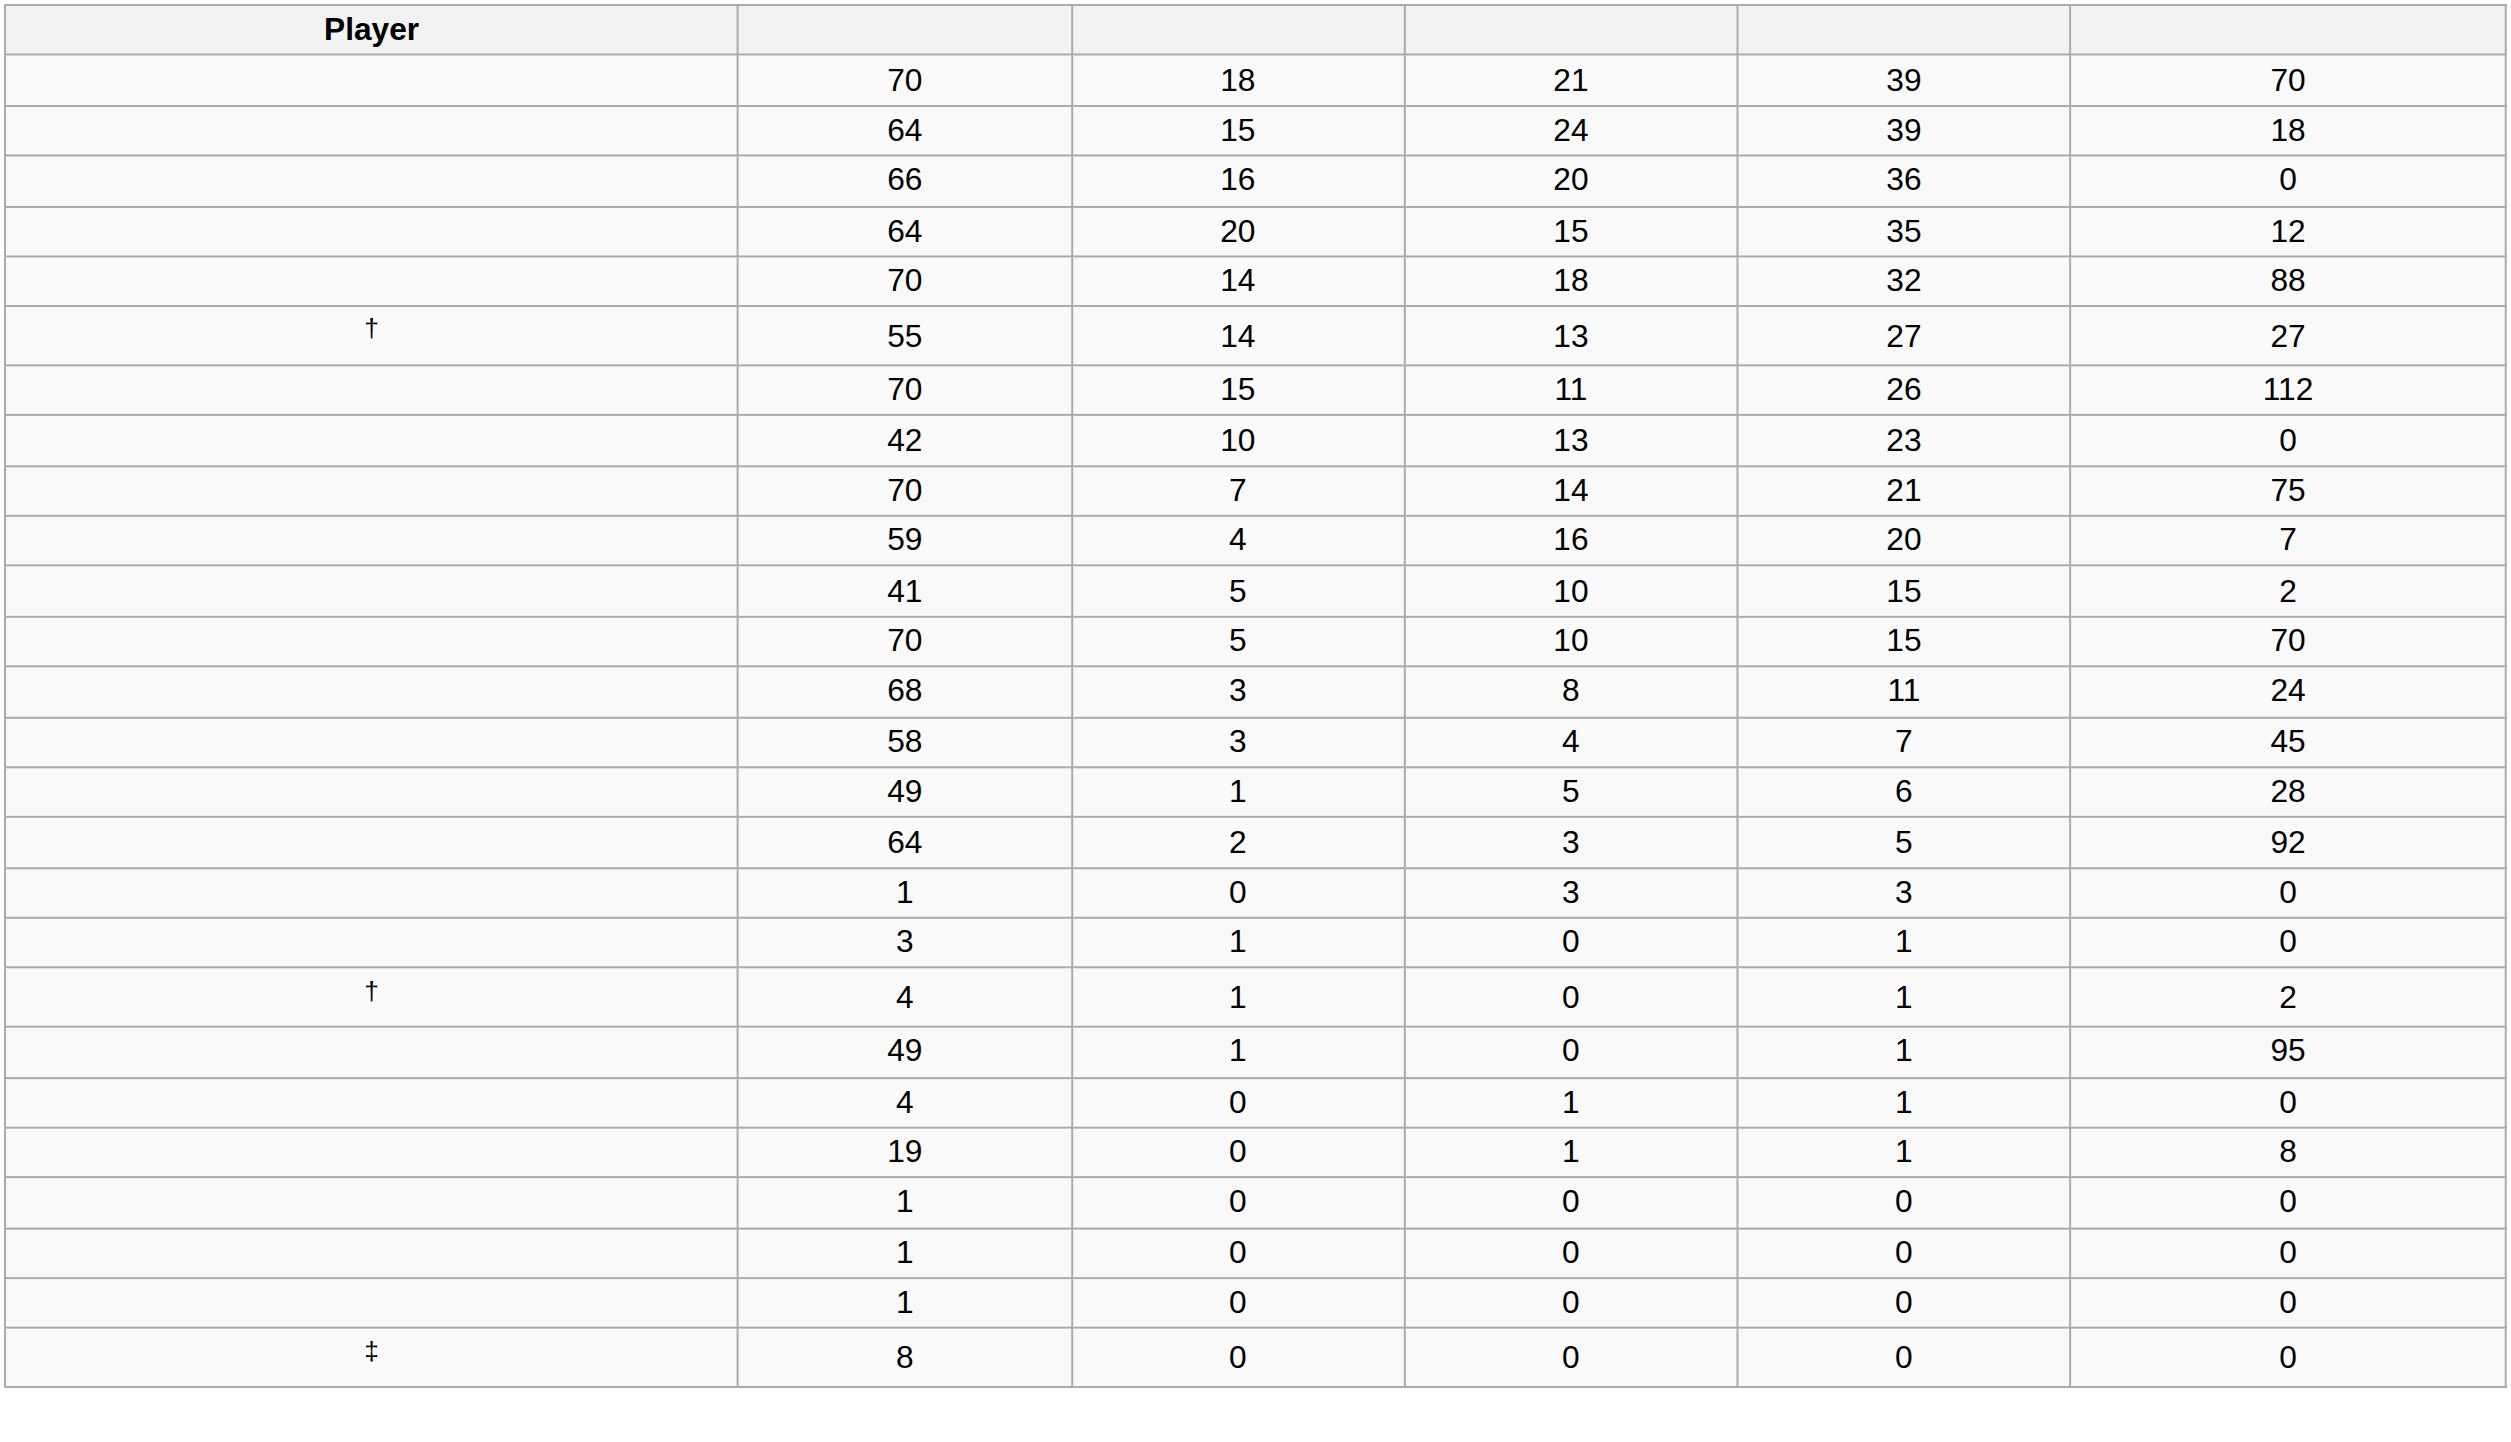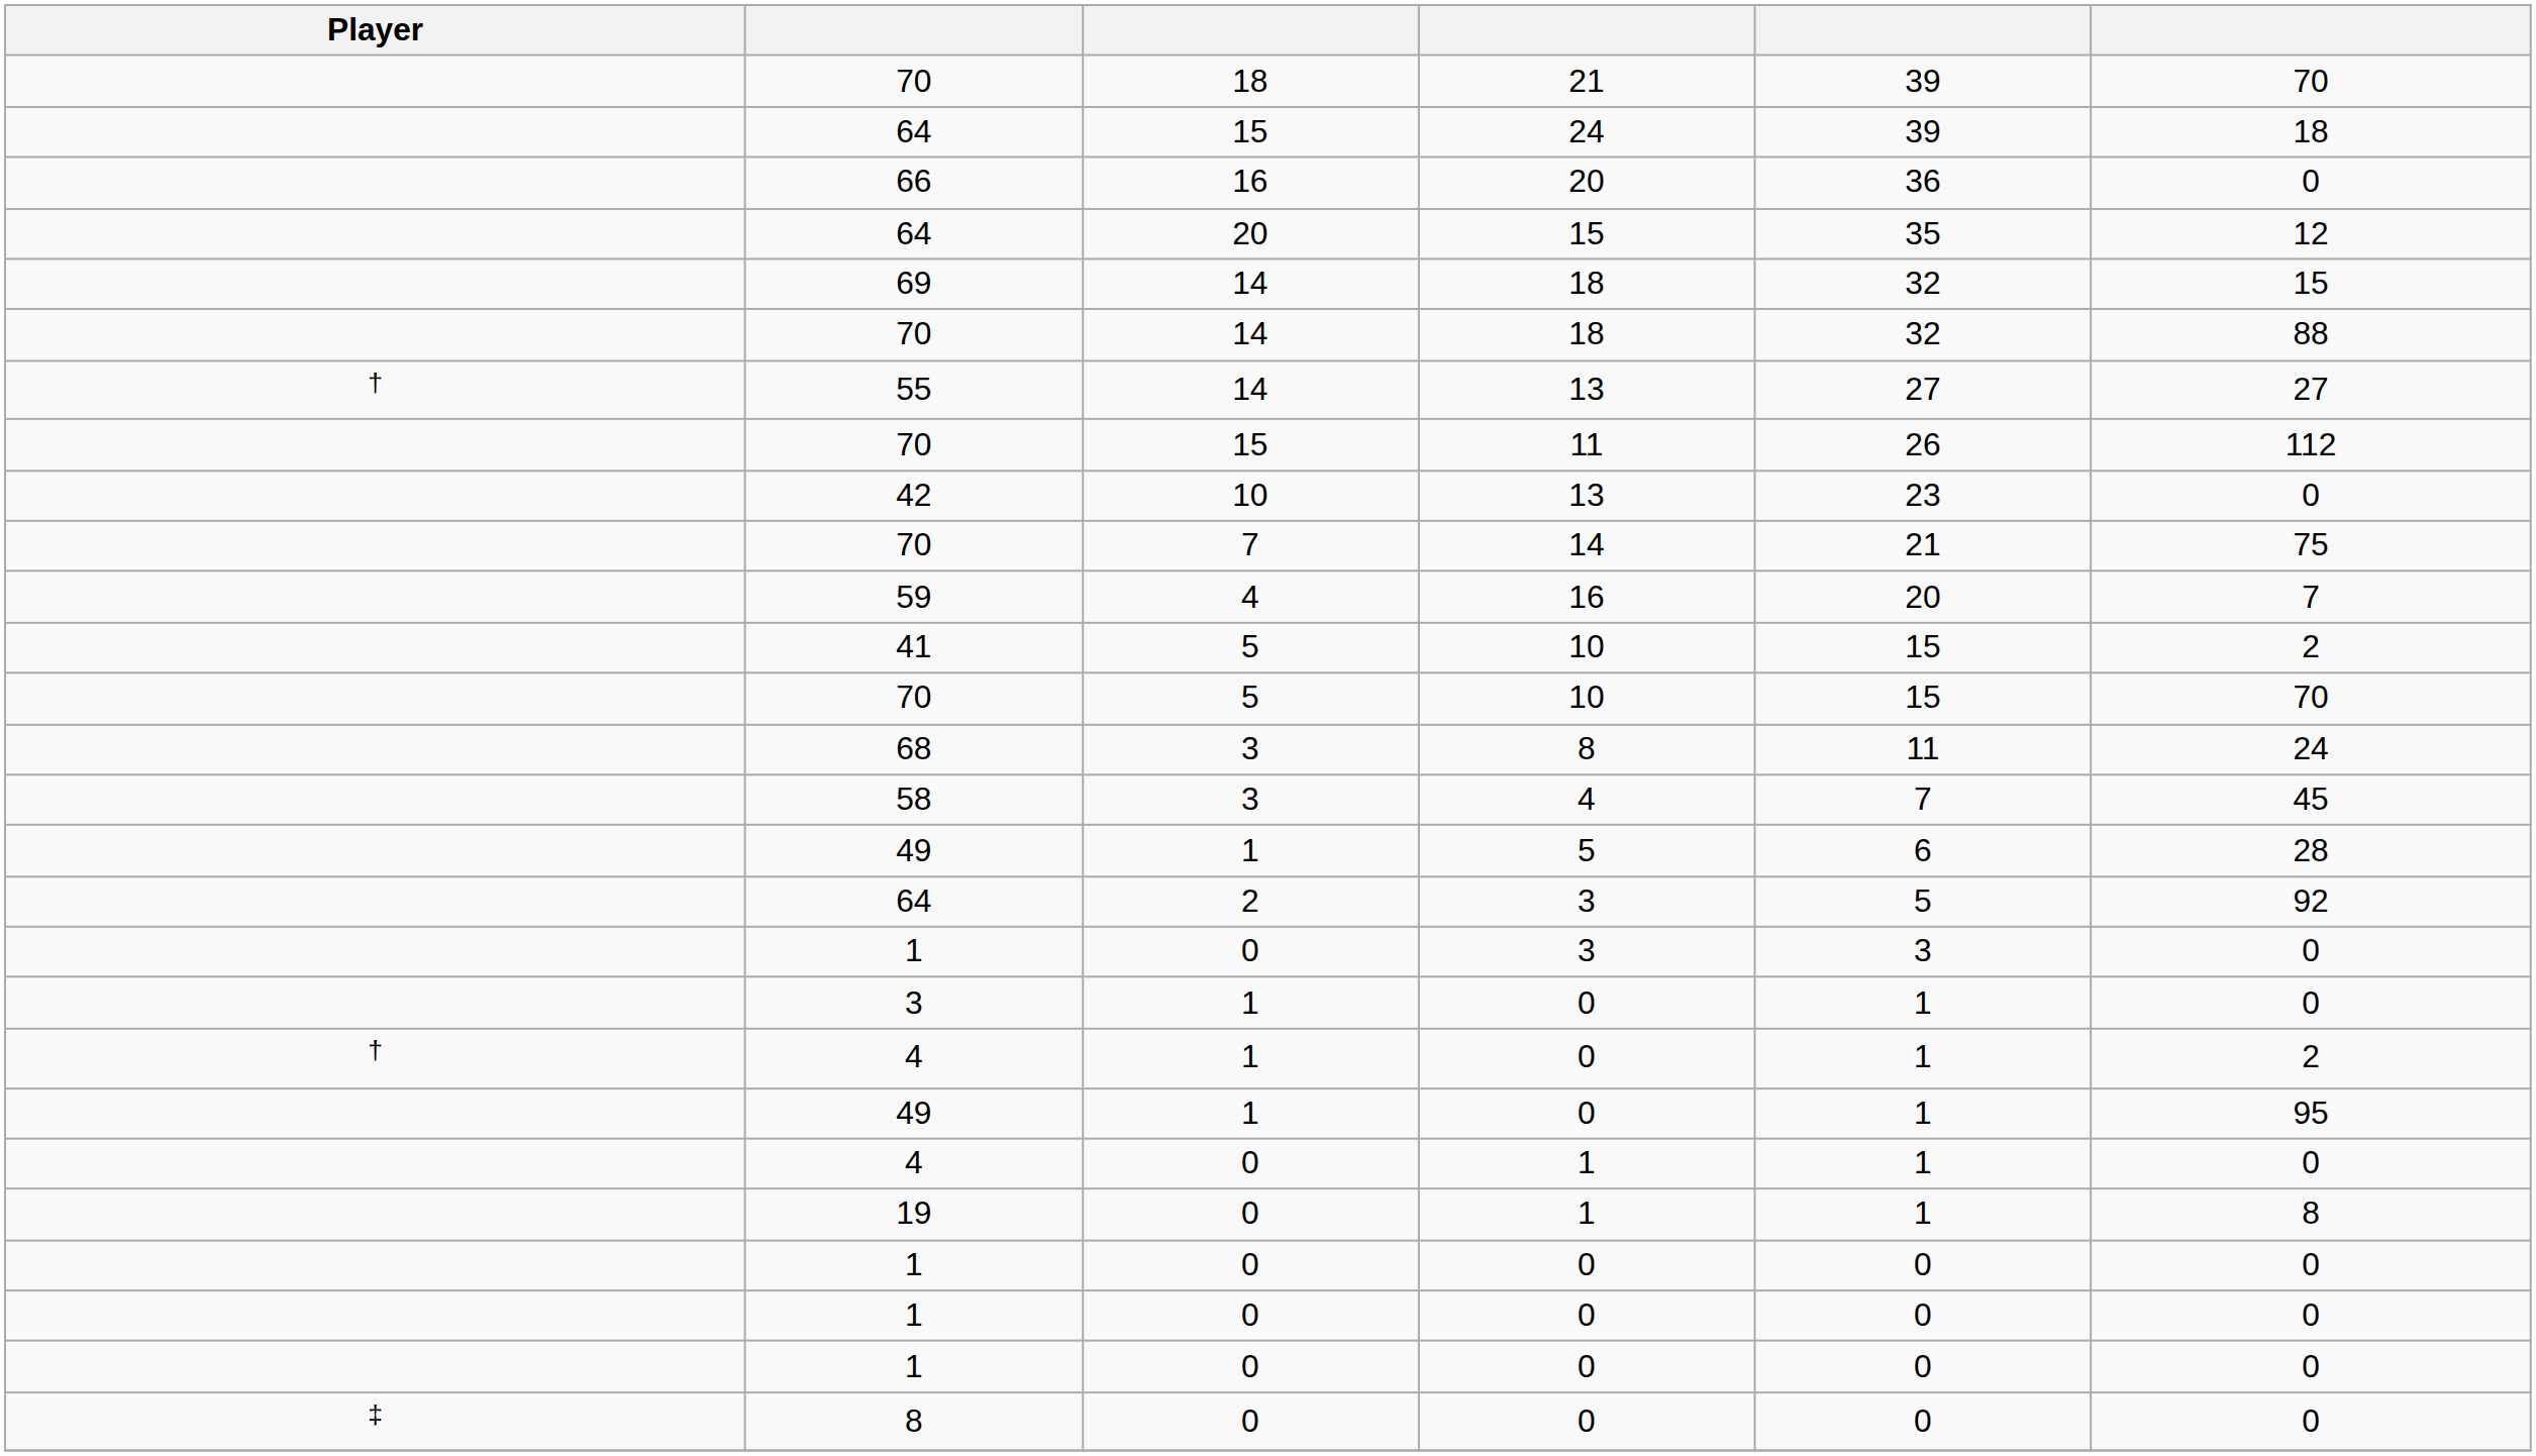+ row: 69 | 14 | 18 | 32 | 15
